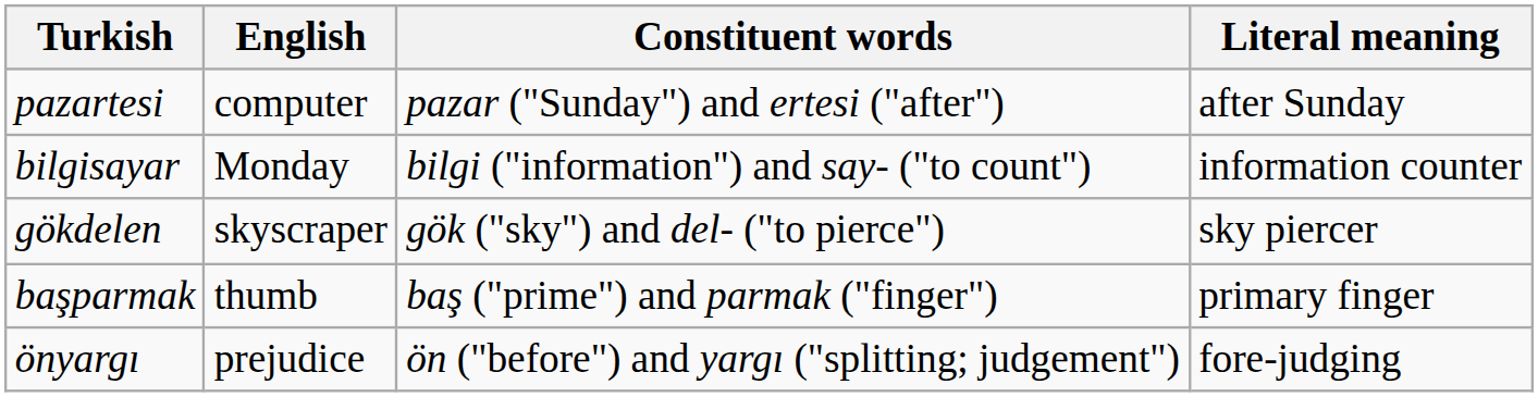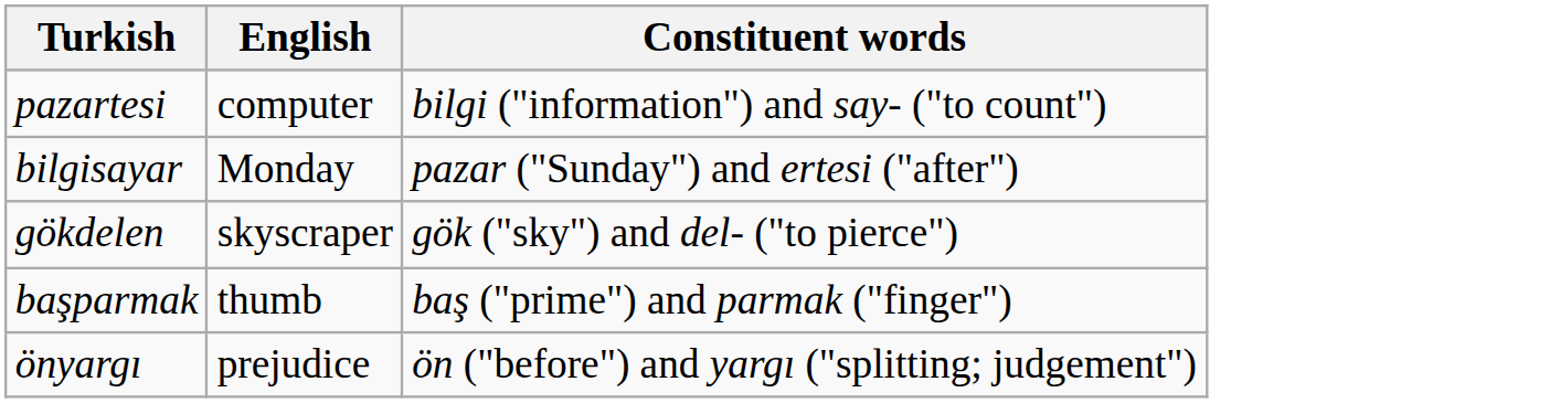- column: Literal meaning | after Sunday | information counter | sky piercer | primary finger | fore-judging
pazartesi | Constituent words: pazar ("Sunday") and ertesi ("after") -> bilgi ("information") and say- ("to count")
bilgisayar | Constituent words: bilgi ("information") and say- ("to count") -> pazar ("Sunday") and ertesi ("after")
